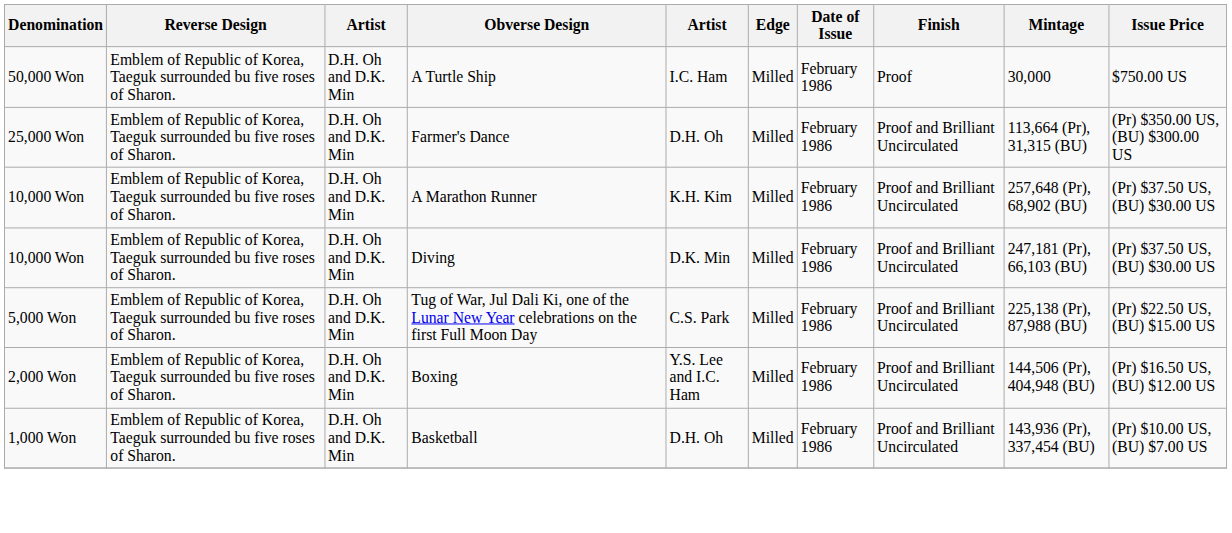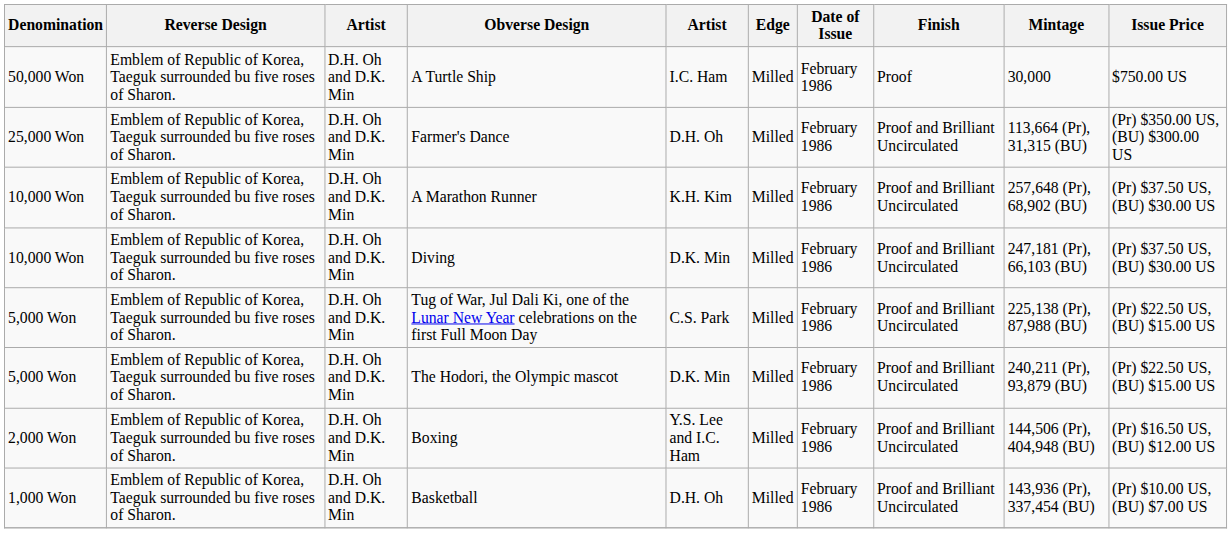+ row: 5,000 Won | Emblem of Republic of Korea, Taeguk surrounded bu five roses of Sharon. | D.H. Oh and D.K. Min | The Hodori, the Olympic mascot | D.K. Min | Milled | February 1986 | Proof and Brilliant Uncirculated | 240,211 (Pr), 93,879 (BU) | (Pr) $22.50 US, (BU) $15.00 US
